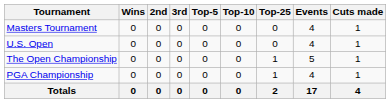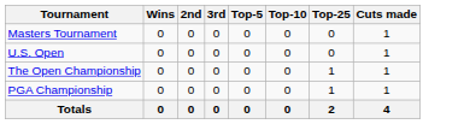- column: Events | 4 | 4 | 5 | 4 | 17
